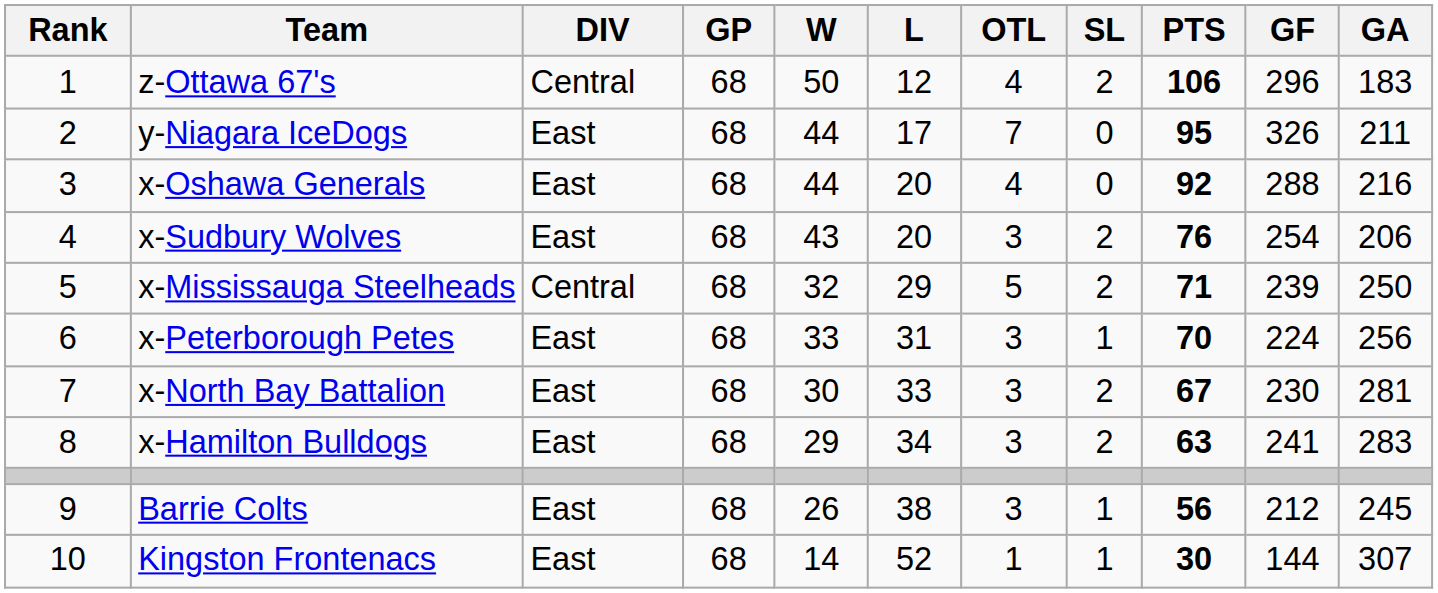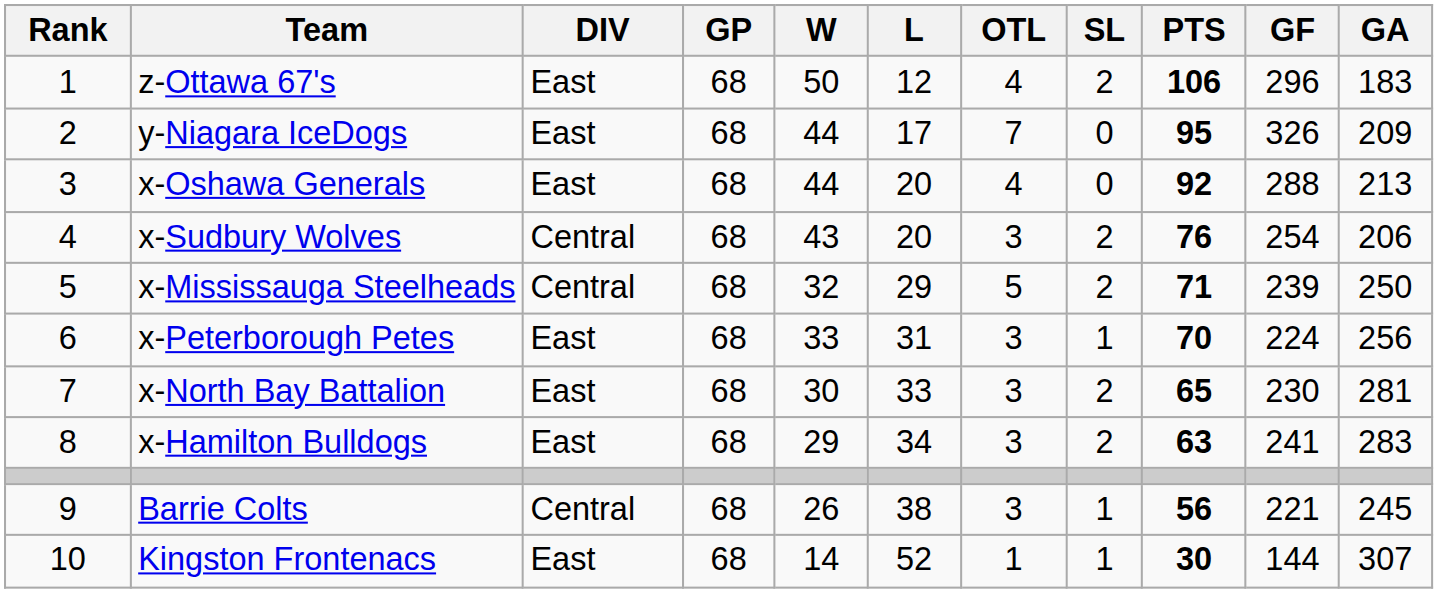z-Ottawa 67's | DIV: Central -> East
y-Niagara IceDogs | GA: 211 -> 209
x-Oshawa Generals | GA: 216 -> 213
x-Sudbury Wolves | DIV: East -> Central
x-North Bay Battalion | PTS: 67 -> 65
Barrie Colts | DIV: East -> Central
Barrie Colts | GF: 212 -> 221
